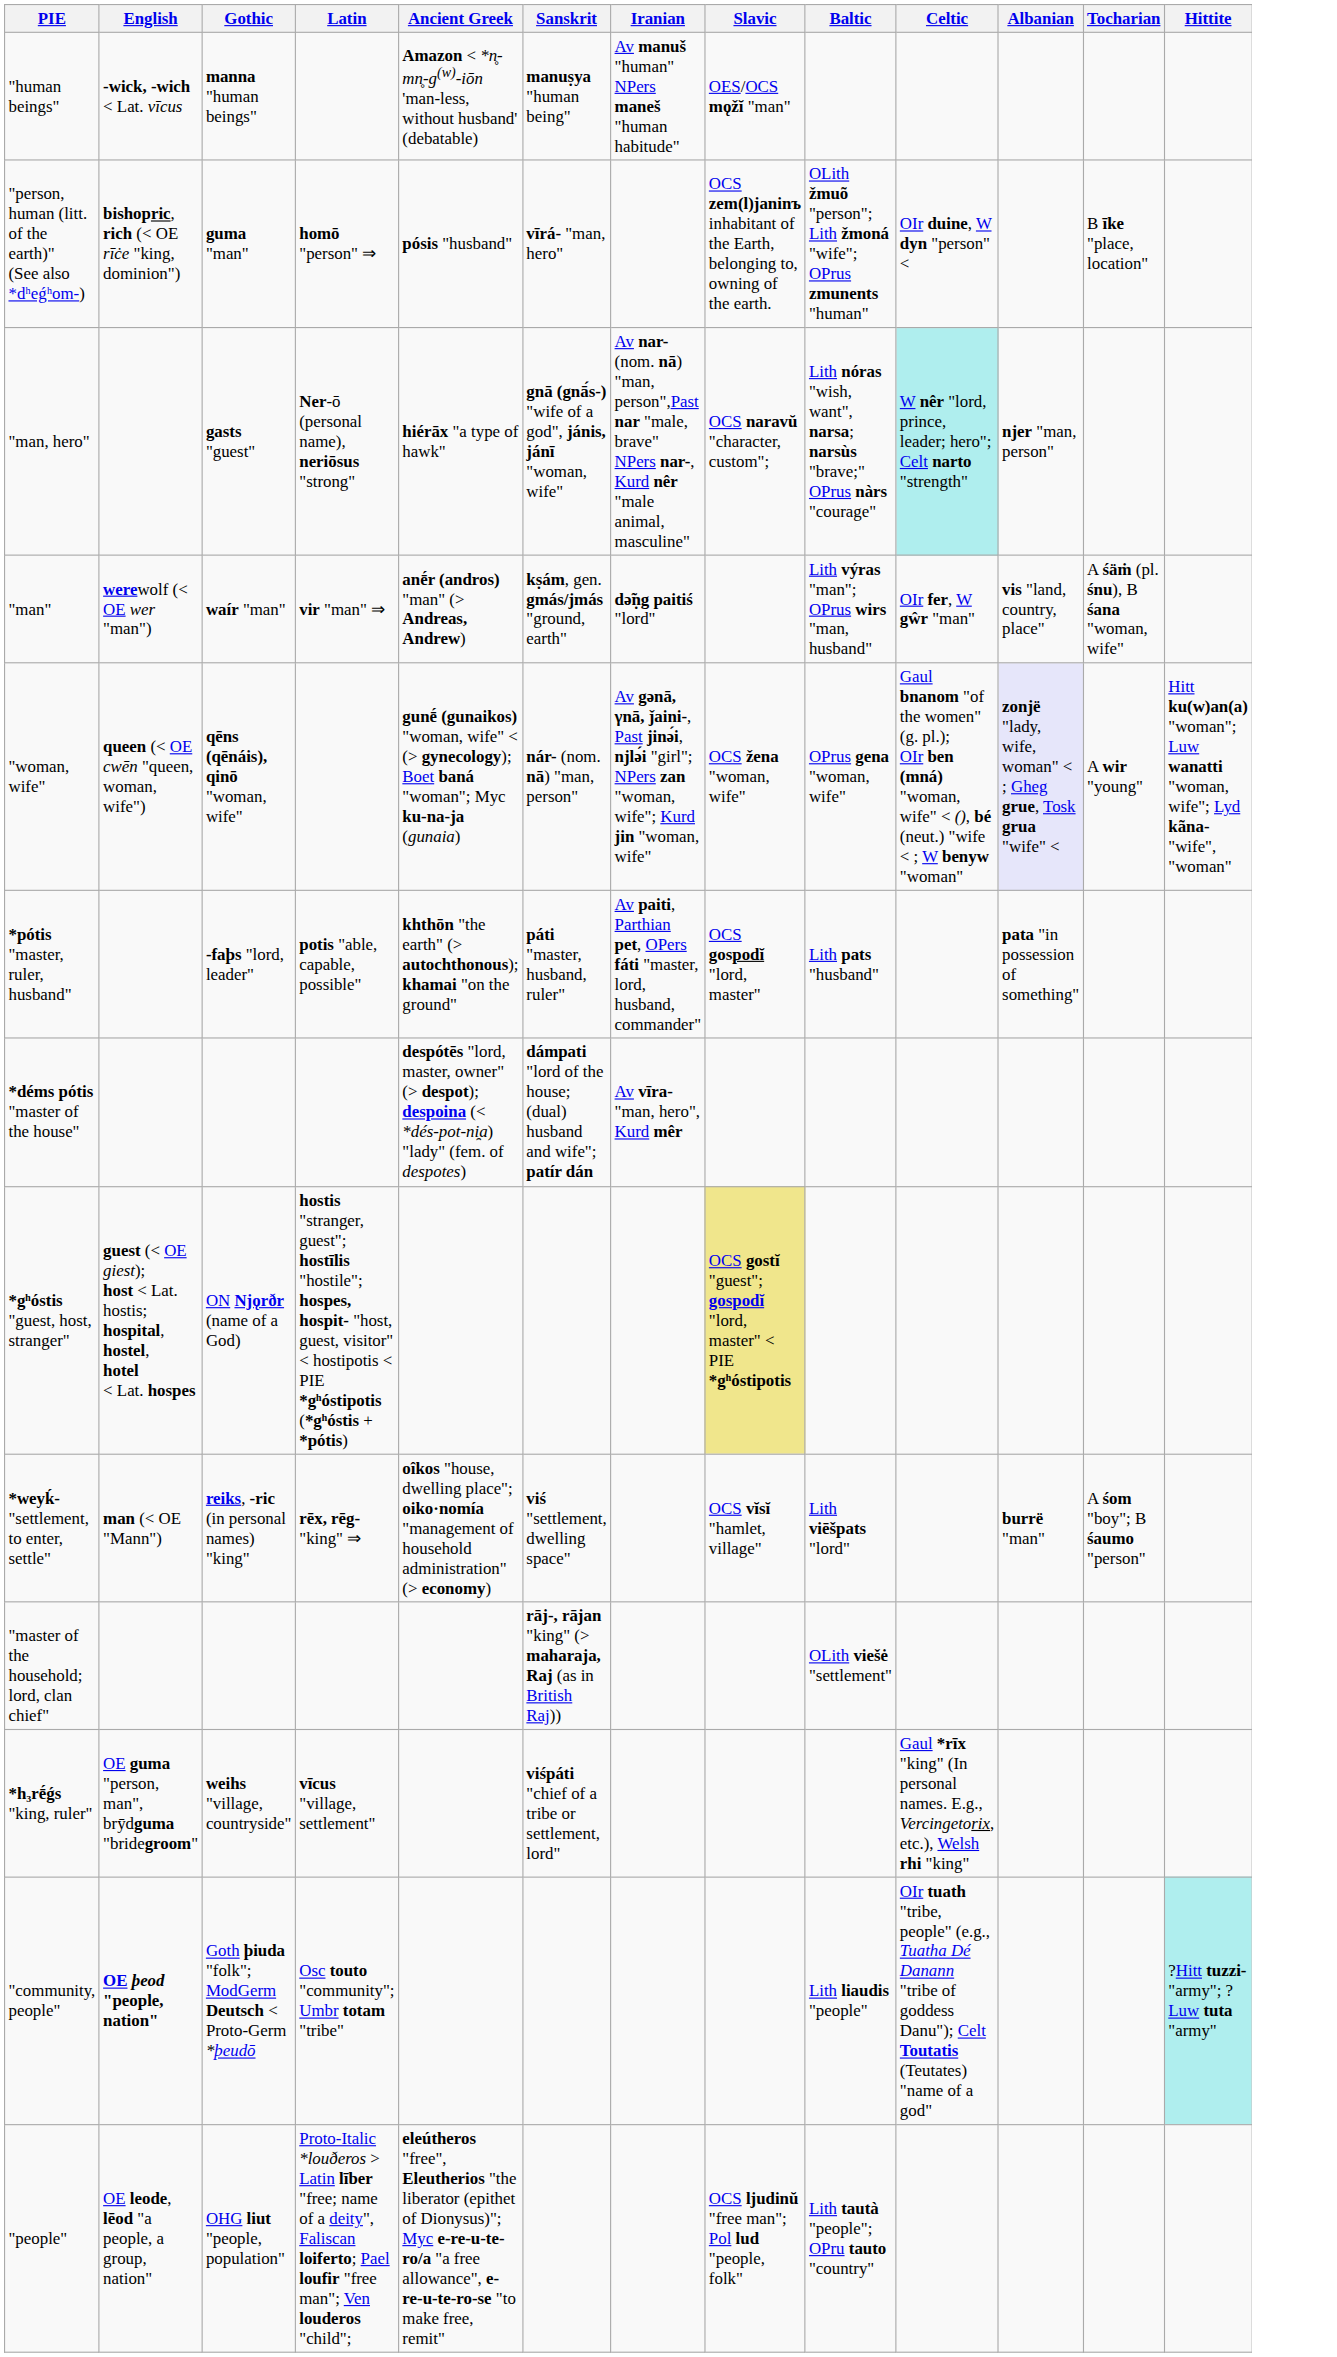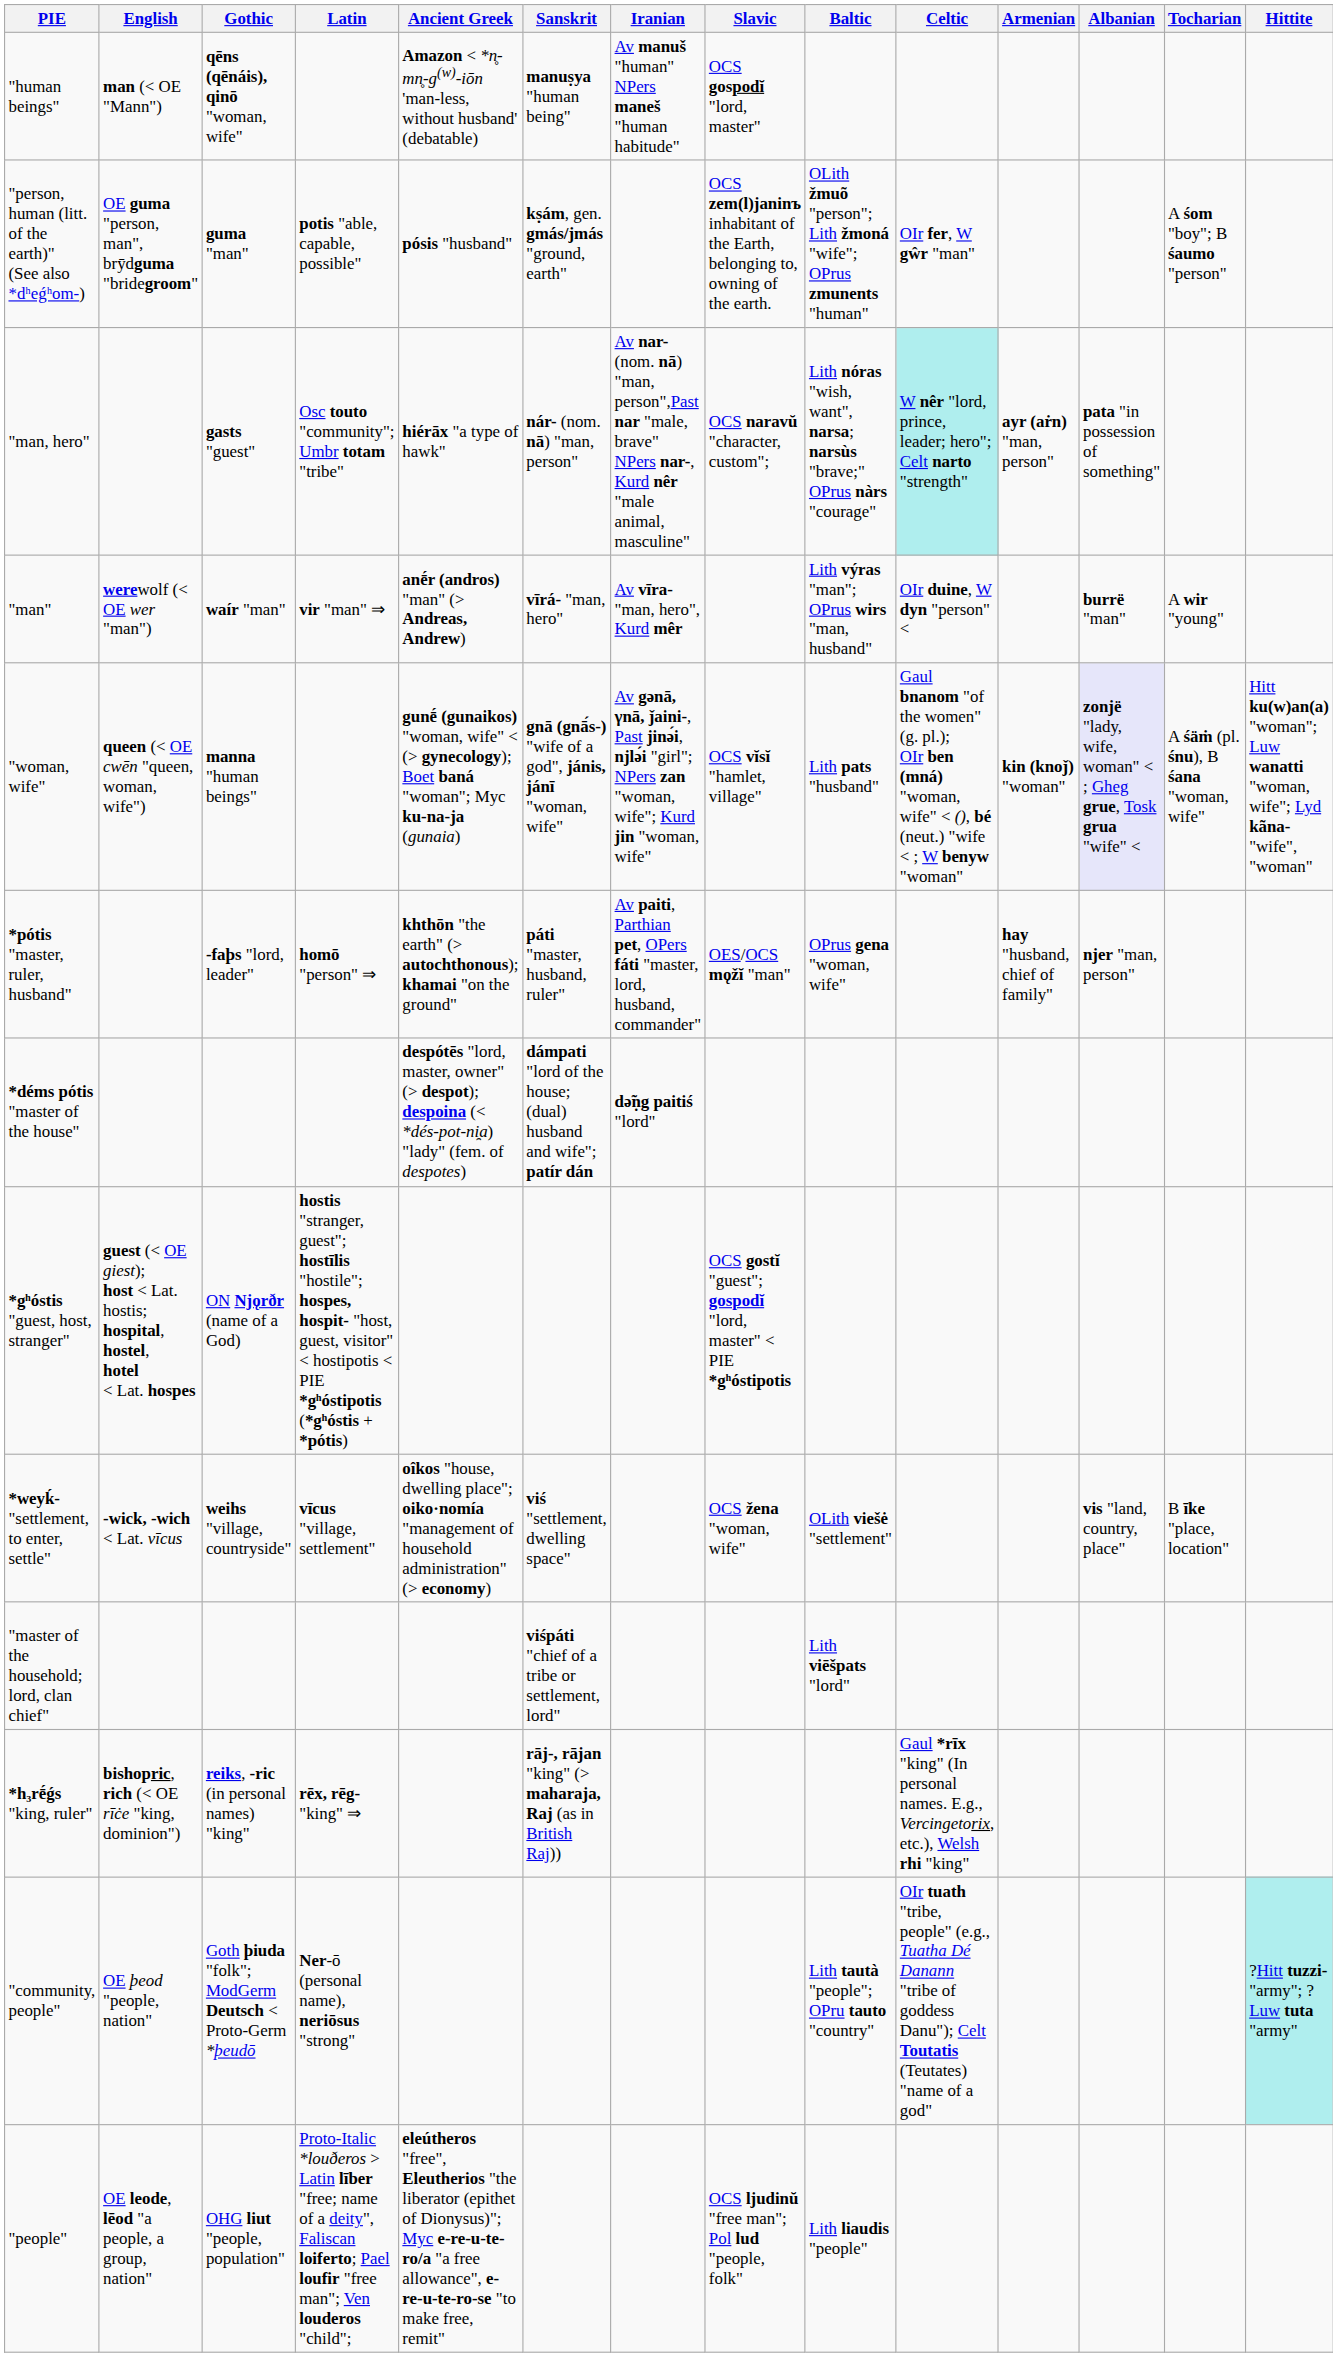+ column: Armenian | ayr (aṙn) "man, person" | kin (knoǰ) "woman" | hay "husband, chief of family"
"human beings" | English: -wick, -wich < Lat. vīcus -> man (< OE "Mann")
"human beings" | Gothic: manna "human beings" -> qēns (qēnáis), qinō "woman, wife"
"human beings" | Slavic: OES/OCS mǫžĭ "man" -> OCS gospodĭ "lord, master"
"person, human (litt. of the earth)" (See also *dʰeǵʰom-) | English: bishopric, rich (< OE rīċe "king, dominion") -> OE guma "person, man", brȳdguma "bridegroom"
"person, human (litt. of the earth)" (See also *dʰeǵʰom-) | Latin: homō "person" ⇒ -> potis "able, capable, possible"
"person, human (litt. of the earth)" (See also *dʰeǵʰom-) | Sanskrit: vīrá- "man, hero" -> kṣám, gen. gmás/jmás "ground, earth"
"person, human (litt. of the earth)" (See also *dʰeǵʰom-) | Celtic: OIr duine, W dyn "person" < -> OIr fer, W gŵr "man"
"person, human (litt. of the earth)" (See also *dʰeǵʰom-) | Tocharian: B īke "place, location" -> A śom "boy"; B śaumo "person"
"man, hero" | Latin: Ner-ō (personal name), neriōsus "strong" -> Osc touto "community"; Umbr totam "tribe"
"man, hero" | Sanskrit: gnā (gnā́s-) "wife of a god", jánis, jánī "woman, wife" -> nár- (nom. nā) "man, person"
"man, hero" | Albanian: njer "man, person" -> pata "in possession of something"
"man" | Sanskrit: kṣám, gen. gmás/jmás "ground, earth" -> vīrá- "man, hero"
"man" | Iranian: də̃ṇg paitiś "lord" -> Av vīra- "man, hero", Kurd mêr
"man" | Celtic: OIr fer, W gŵr "man" -> OIr duine, W dyn "person" <
"man" | Albanian: vis "land, country, place" -> burrë "man"
"man" | Tocharian: A śäṁ (pl. śnu), B śana "woman, wife" -> A wir "young"
"woman, wife" | Gothic: qēns (qēnáis), qinō "woman, wife" -> manna "human beings"
"woman, wife" | Sanskrit: nár- (nom. nā) "man, person" -> gnā (gnā́s-) "wife of a god", jánis, jánī "woman, wife"
"woman, wife" | Slavic: OCS žena "woman, wife" -> OCS vĭsĭ "hamlet, village"
"woman, wife" | Baltic: OPrus gena "woman, wife" -> Lith pats "husband"
"woman, wife" | Tocharian: A wir "young" -> A śäṁ (pl. śnu), B śana "woman, wife"
*pótis "master, ruler, husband" | Latin: potis "able, capable, possible" -> homō "person" ⇒
*pótis "master, ruler, husband" | Slavic: OCS gospodĭ "lord, master" -> OES/OCS mǫžĭ "man"
*pótis "master, ruler, husband" | Baltic: Lith pats "husband" -> OPrus gena "woman, wife"
*pótis "master, ruler, husband" | Albanian: pata "in possession of something" -> njer "man, person"
*déms pótis "master of the house" | Iranian: Av vīra- "man, hero", Kurd mêr -> də̃ṇg paitiś "lord"
*gʰóstis "guest, host, stranger" | Slavic: khaki background -> no background
*weyḱ- "settlement, to enter, settle" | English: man (< OE "Mann") -> -wick, -wich < Lat. vīcus
*weyḱ- "settlement, to enter, settle" | Gothic: reiks, -ric (in personal names) "king" -> weihs "village, countryside"
*weyḱ- "settlement, to enter, settle" | Latin: rēx, rēg- "king" ⇒ -> vīcus "village, settlement"
*weyḱ- "settlement, to enter, settle" | Slavic: OCS vĭsĭ "hamlet, village" -> OCS žena "woman, wife"
*weyḱ- "settlement, to enter, settle" | Baltic: Lith viēšpats "lord" -> OLith viešė "settlement"
*weyḱ- "settlement, to enter, settle" | Albanian: burrë "man" -> vis "land, country, place"
*weyḱ- "settlement, to enter, settle" | Tocharian: A śom "boy"; B śaumo "person" -> B īke "place, location"
"master of the household; lord, clan chief" | Sanskrit: rāj-, rājan "king" (> maharaja, Raj (as in British Raj)) -> viśpáti "chief of a tribe or settlement, lord"
"master of the household; lord, clan chief" | Baltic: OLith viešė "settlement" -> Lith viēšpats "lord"
*h₃rḗǵs "king, ruler" | English: OE guma "person, man", brȳdguma "bridegroom" -> bishopric, rich (< OE rīċe "king, dominion")
*h₃rḗǵs "king, ruler" | Gothic: weihs "village, countryside" -> reiks, -ric (in personal names) "king"
*h₃rḗǵs "king, ruler" | Latin: vīcus "village, settlement" -> rēx, rēg- "king" ⇒
*h₃rḗǵs "king, ruler" | Sanskrit: viśpáti "chief of a tribe or settlement, lord" -> rāj-, rājan "king" (> maharaja, Raj (as in British Raj))
"community, people" | English: bold -> normal
"community, people" | Latin: Osc touto "community"; Umbr totam "tribe" -> Ner-ō (personal name), neriōsus "strong"
"community, people" | Baltic: Lith liaudis "people" -> Lith tautà "people"; OPru tauto "country"
"people" | Baltic: Lith tautà "people"; OPru tauto "country" -> Lith liaudis "people"
